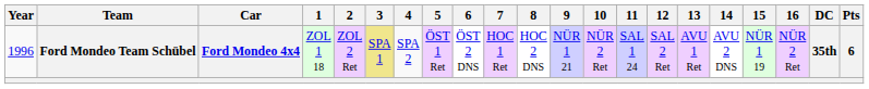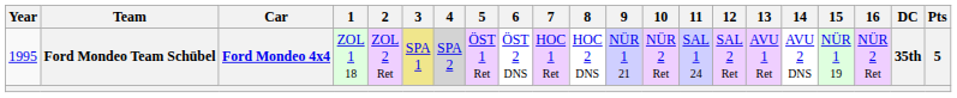Ford Mondeo Team Schübel | Year: 1996 -> 1995
Ford Mondeo Team Schübel | 4: no background -> lightgrey background
Ford Mondeo Team Schübel | Pts: 6 -> 5
